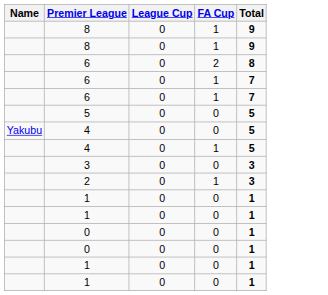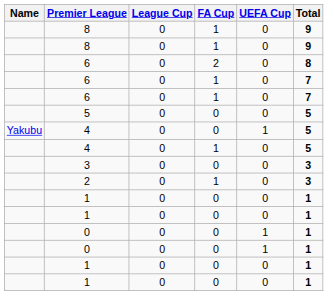+ column: UEFA Cup | 0 | 0 | 0 | 0 | 0 | 0 | 1 | 0 | 0 | 0 | 0 | 0 | 1 | 1 | 0 | 0
